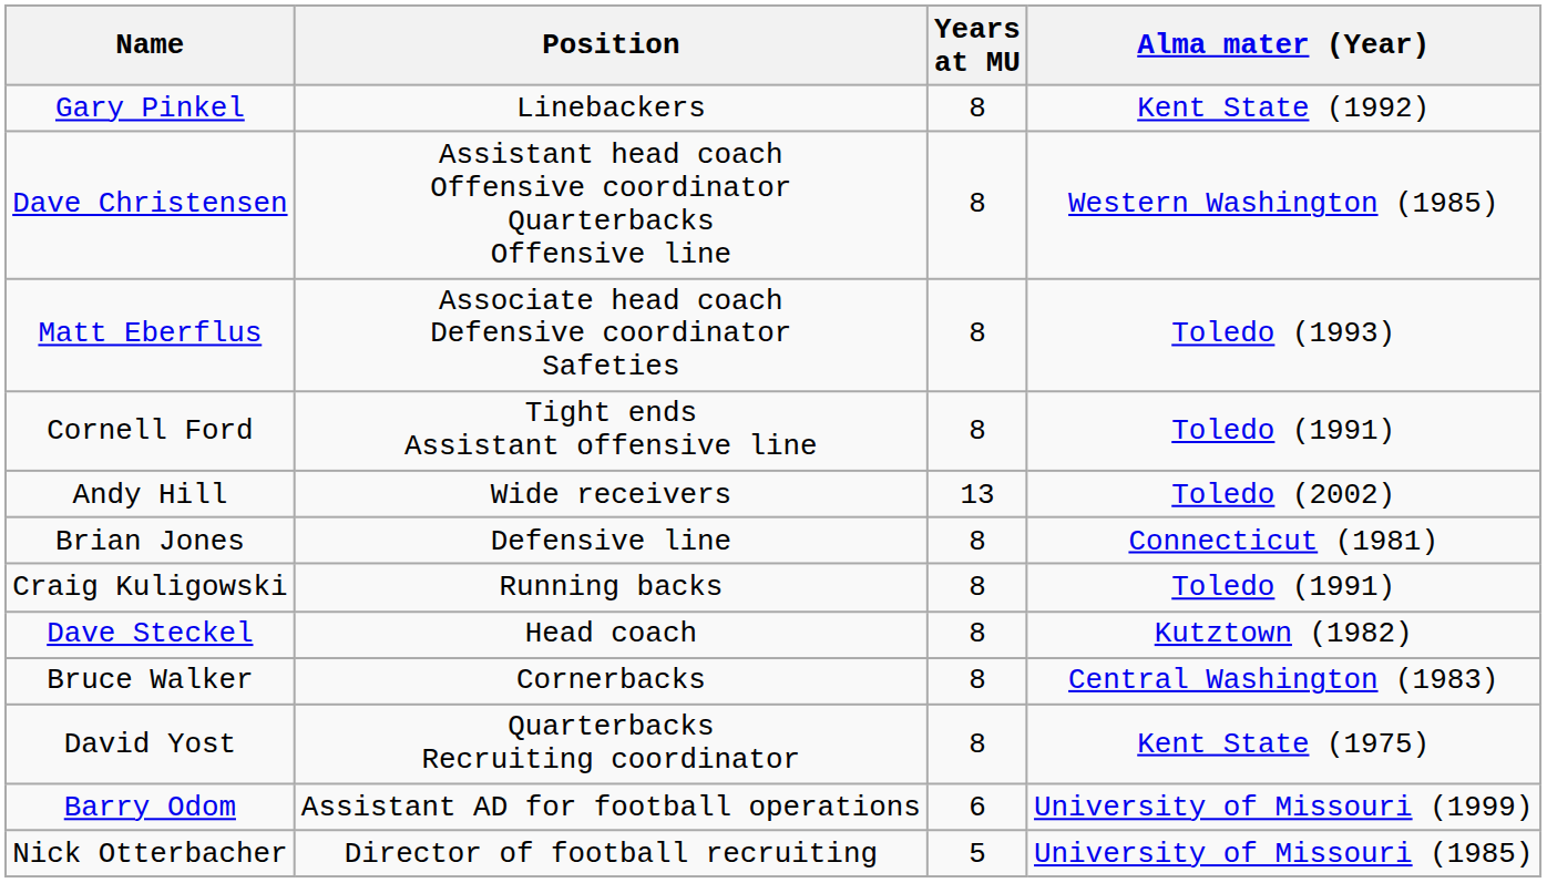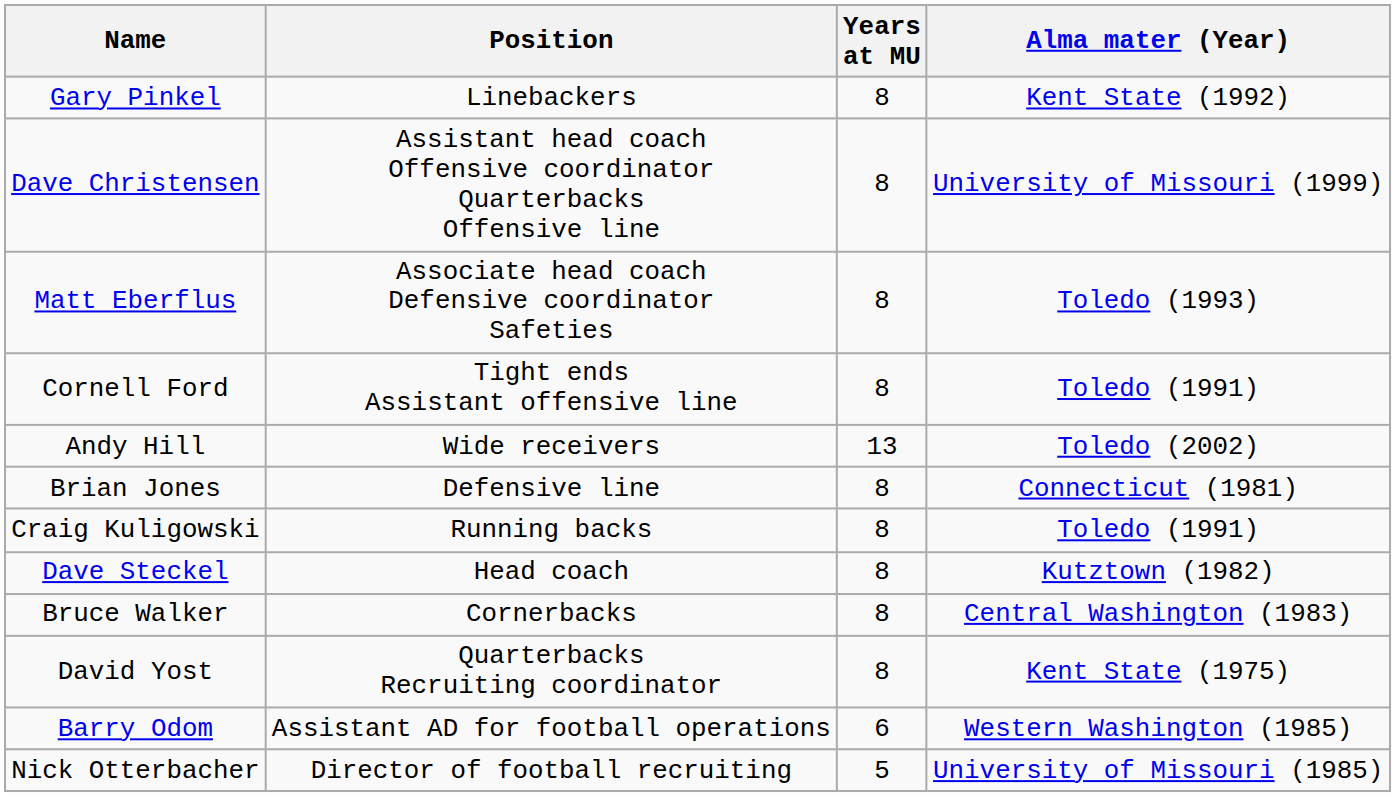Dave Christensen | Alma mater (Year): Western Washington (1985) -> University of Missouri (1999)
Barry Odom | Alma mater (Year): University of Missouri (1999) -> Western Washington (1985)
